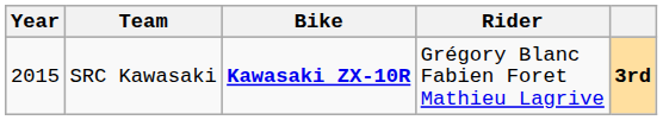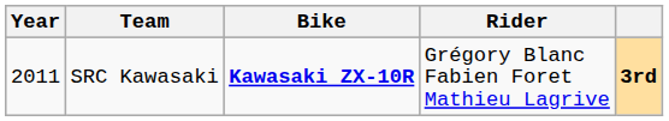SRC Kawasaki | Year: 2015 -> 2011
